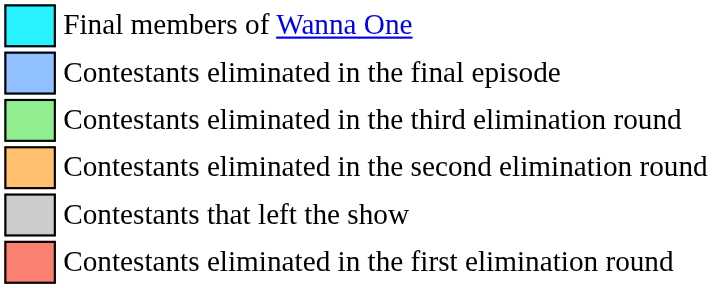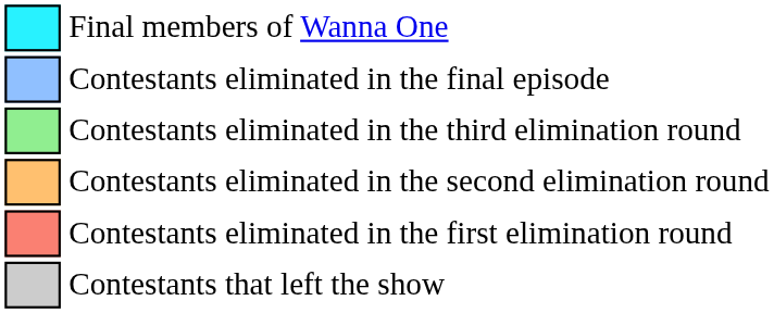rows swapped: Contestants eliminated in the first elimination round <-> Contestants that left the show
